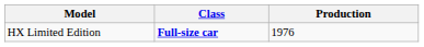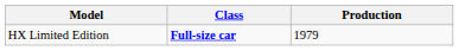HX Limited Edition | Production: 1976 -> 1979
